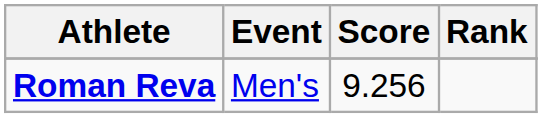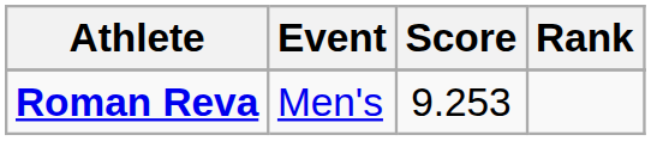Roman Reva | Score: 9.256 -> 9.253
